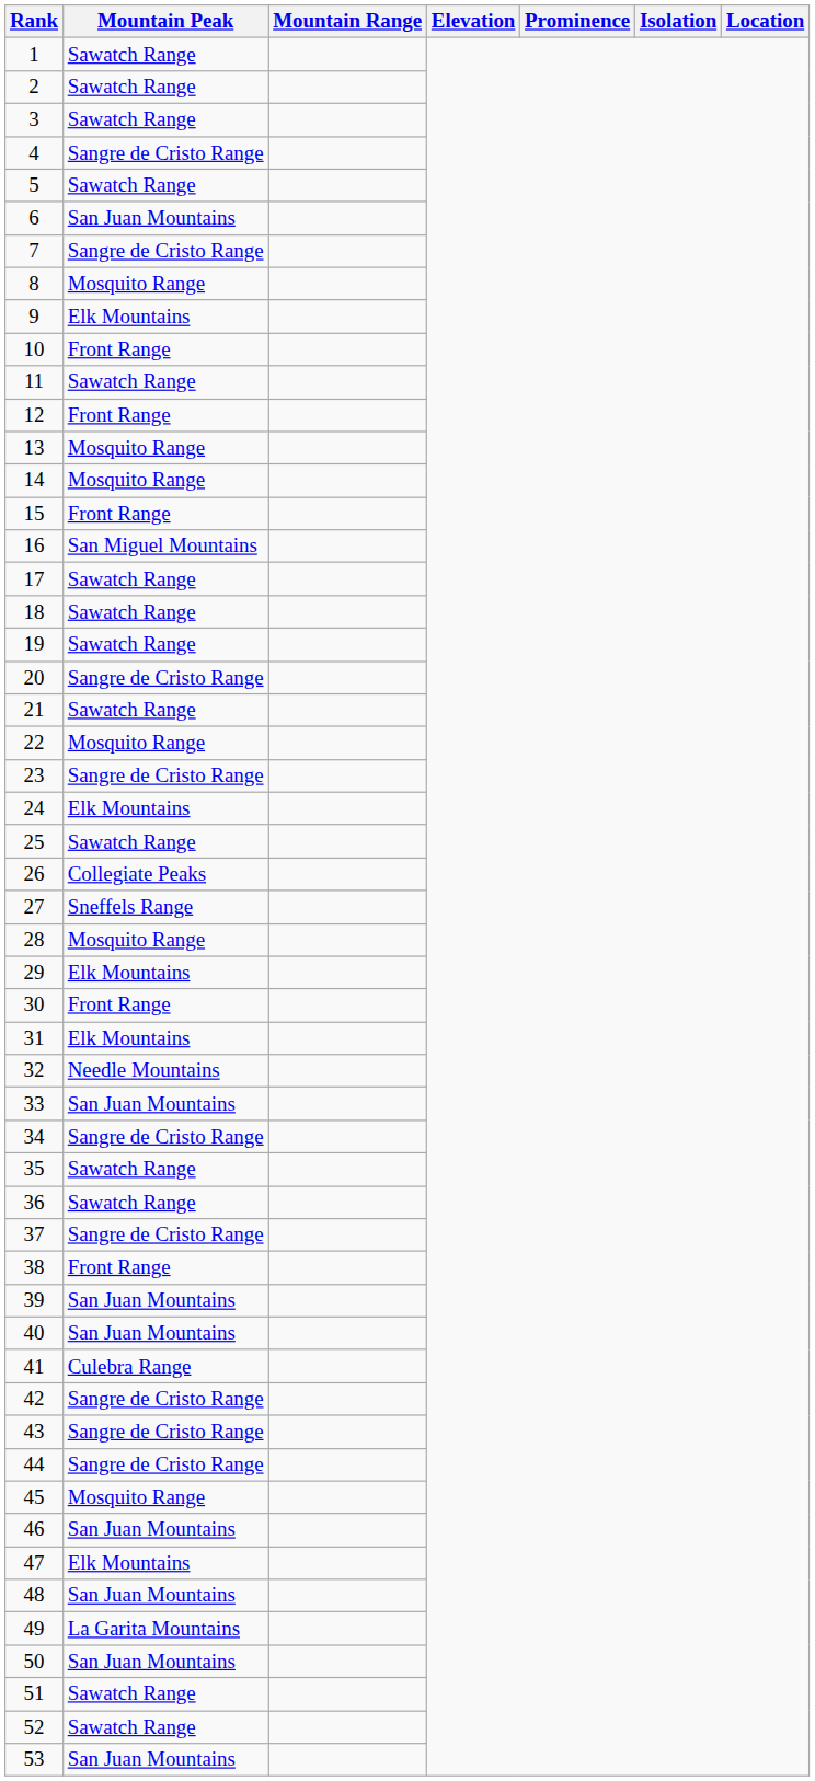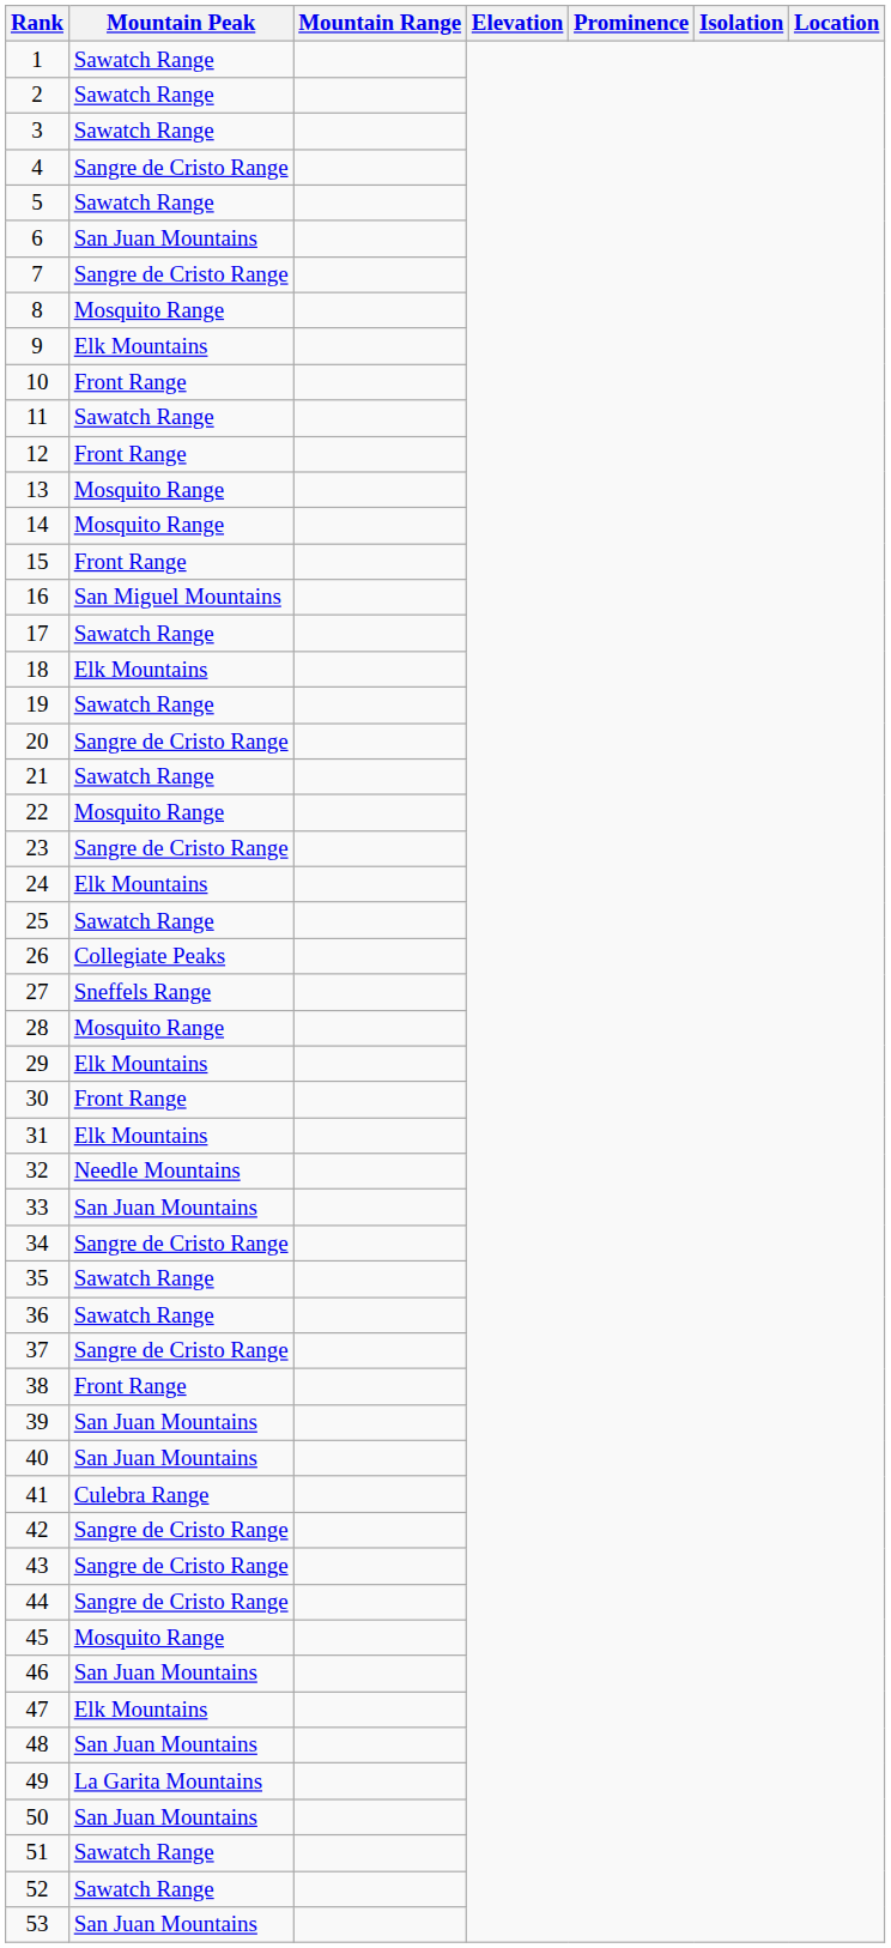18 | Mountain Peak: Sawatch Range -> Elk Mountains
